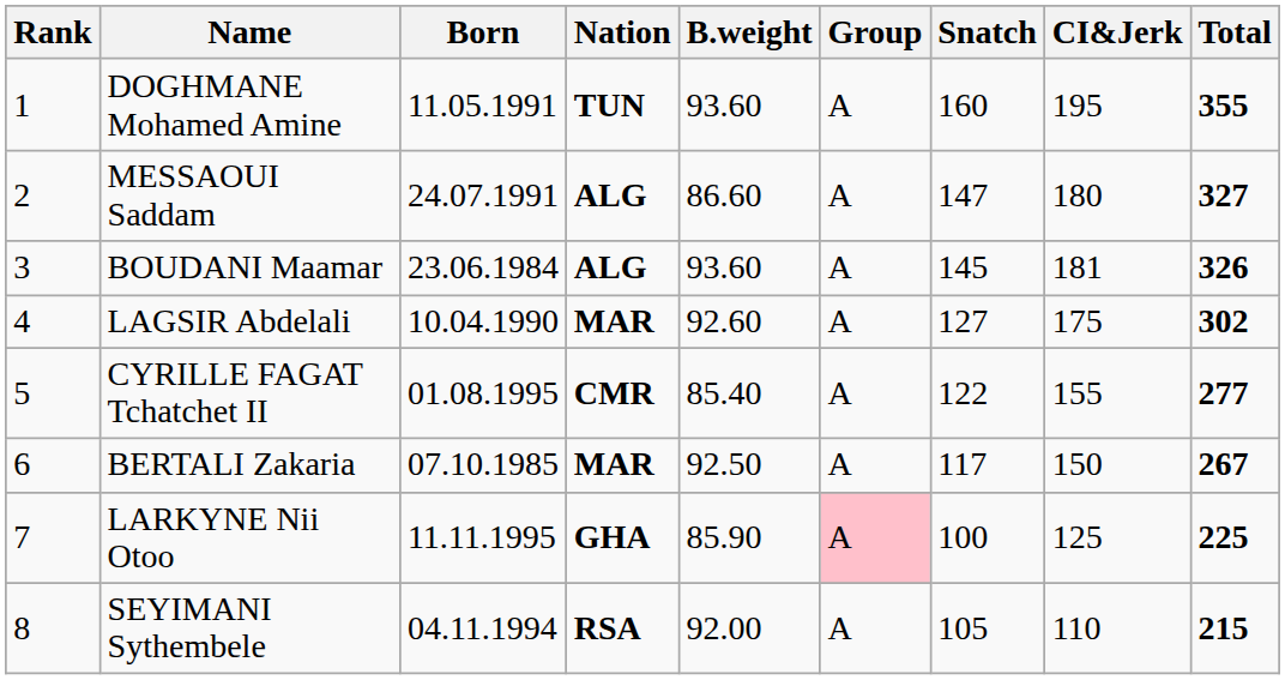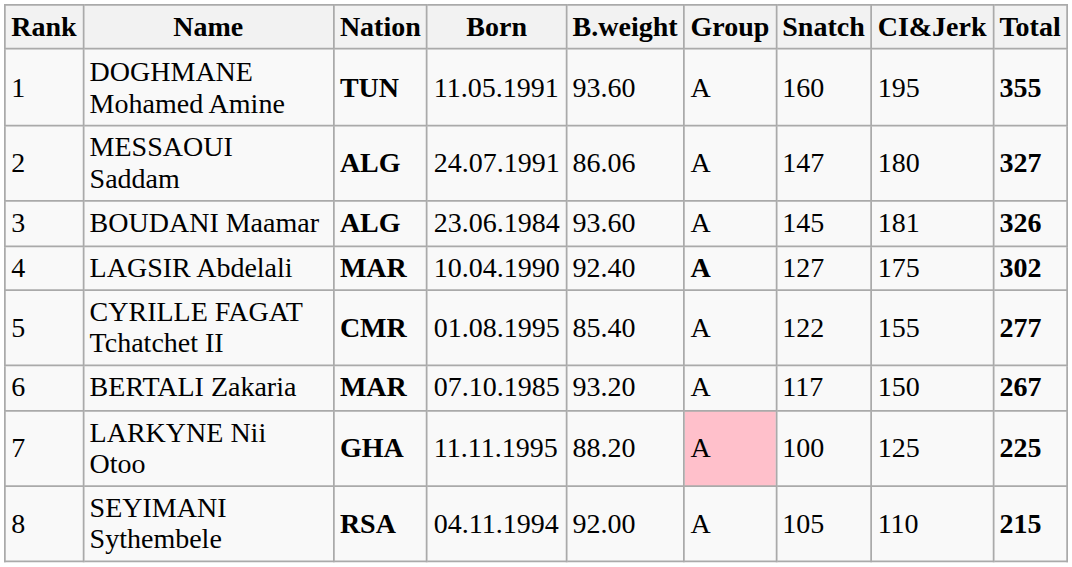columns swapped: Born <-> Nation
MESSAOUI Saddam | B.weight: 86.60 -> 86.06
LAGSIR Abdelali | B.weight: 92.60 -> 92.40
LAGSIR Abdelali | Group: normal -> bold
BERTALI Zakaria | B.weight: 92.50 -> 93.20
LARKYNE Nii Otoo | B.weight: 85.90 -> 88.20
